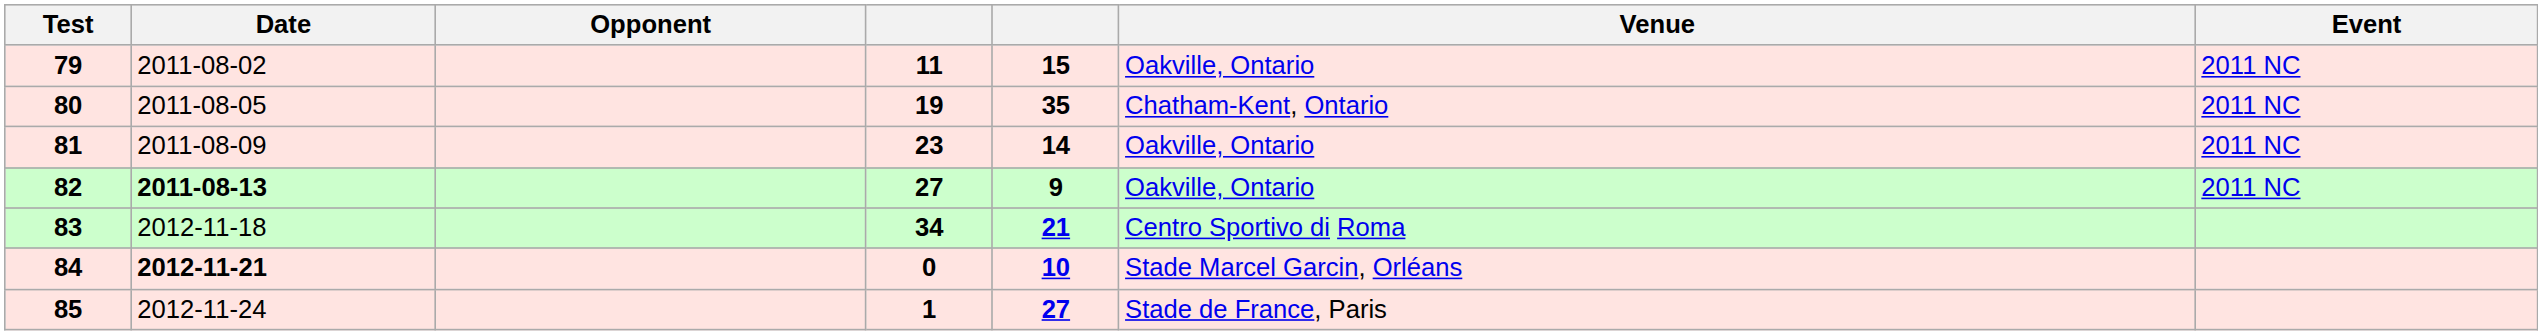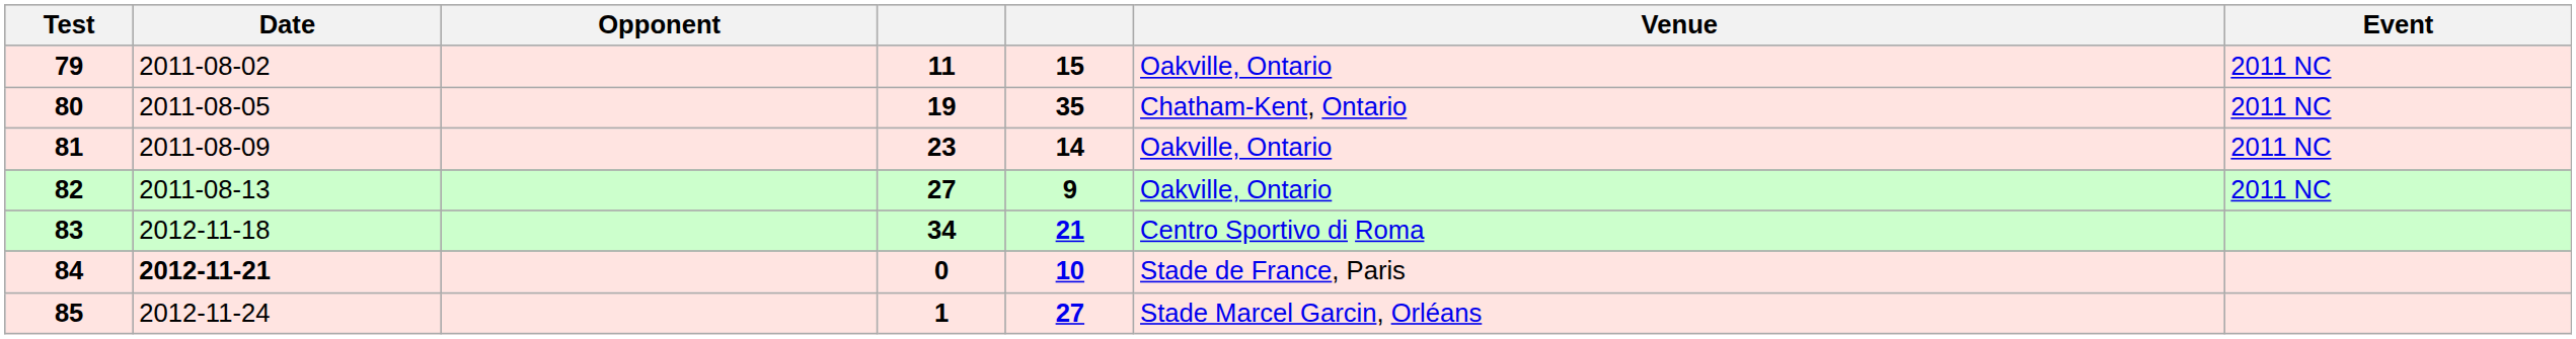82 | Date: bold -> normal
84 | Venue: Stade Marcel Garcin, Orléans -> Stade de France, Paris
85 | Venue: Stade de France, Paris -> Stade Marcel Garcin, Orléans
